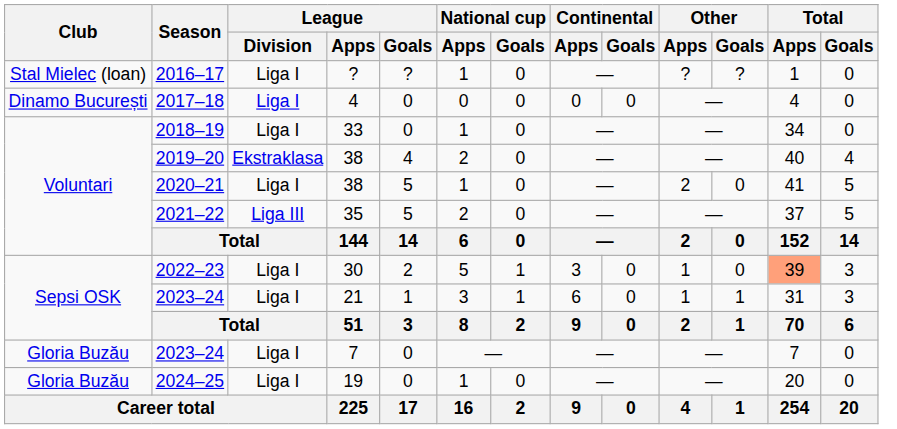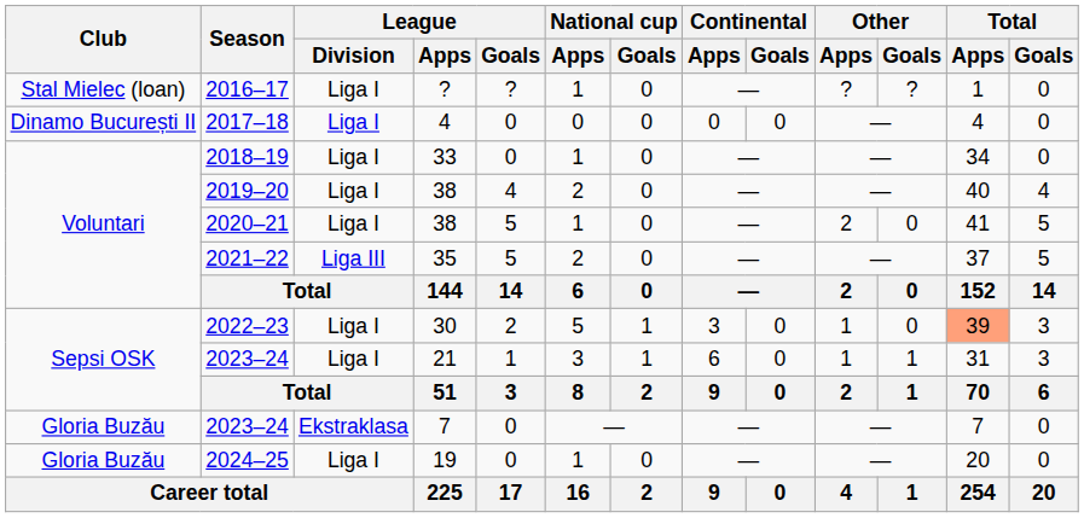2017–18 | Club: Dinamo București -> Dinamo București II
2019–20 | League / Division: Ekstraklasa -> Liga I
2023–24 / 7 | League / Division: Liga I -> Ekstraklasa
